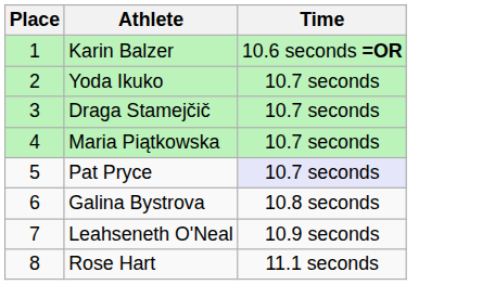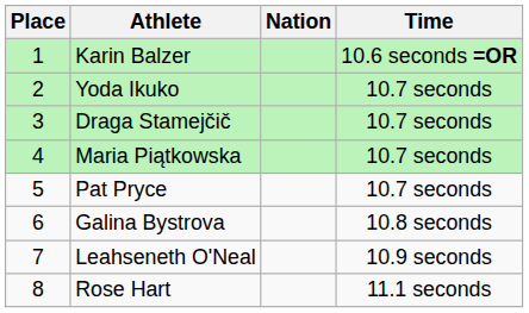+ column: Nation
Pat Pryce | Time: lavender background -> no background
